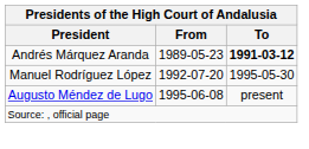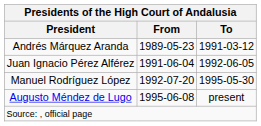Andrés Márquez Aranda | To: bold -> normal
+ row: Juan Ignacio Pérez Alférez | 1991-06-04 | 1992-06-05
